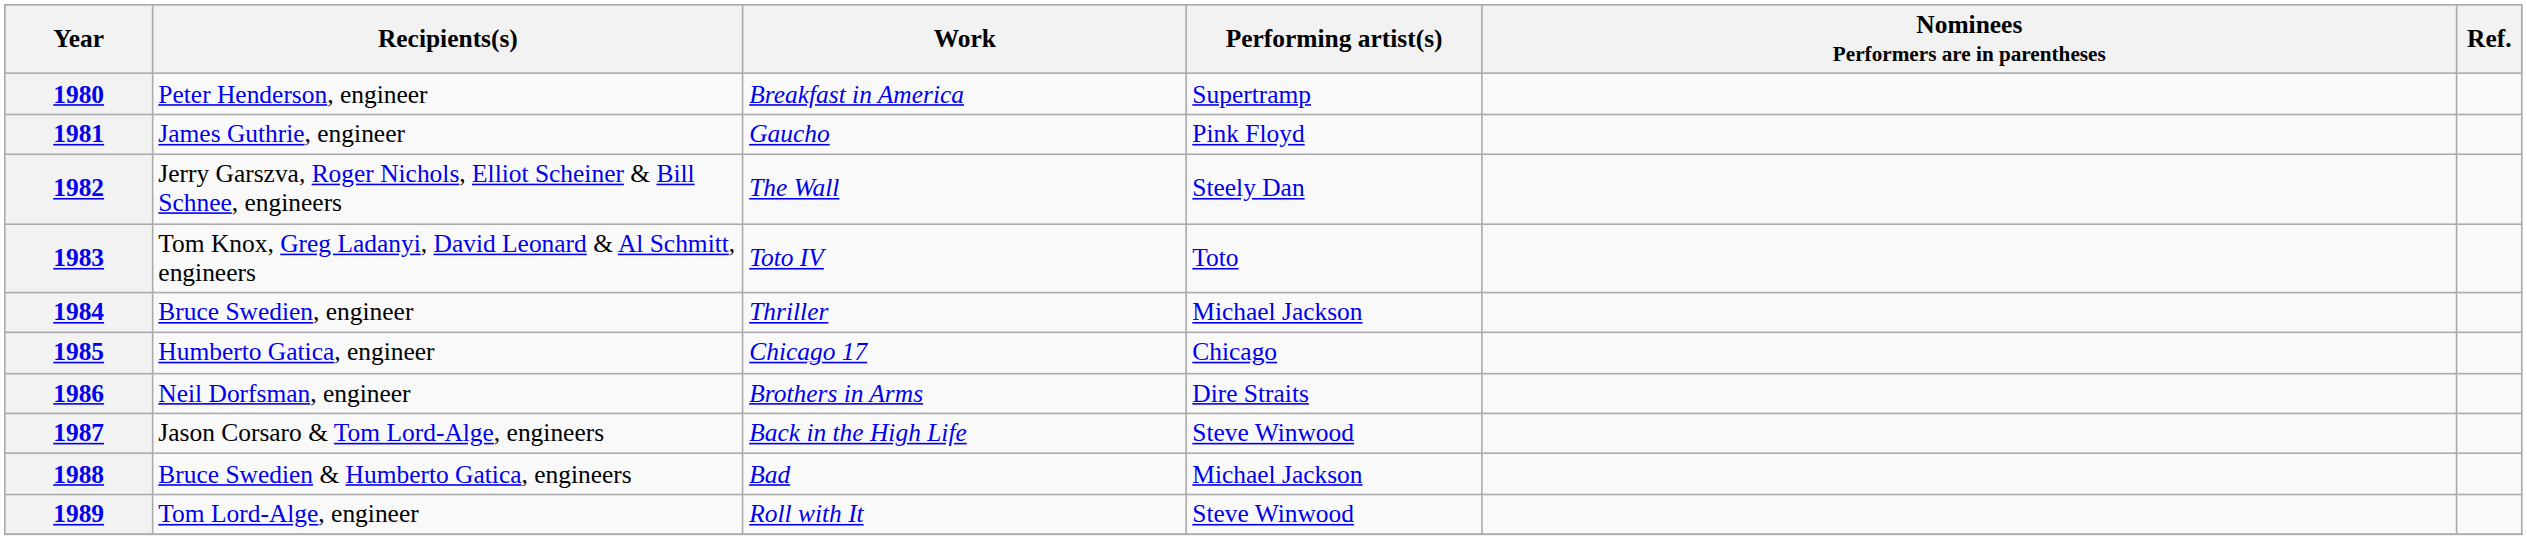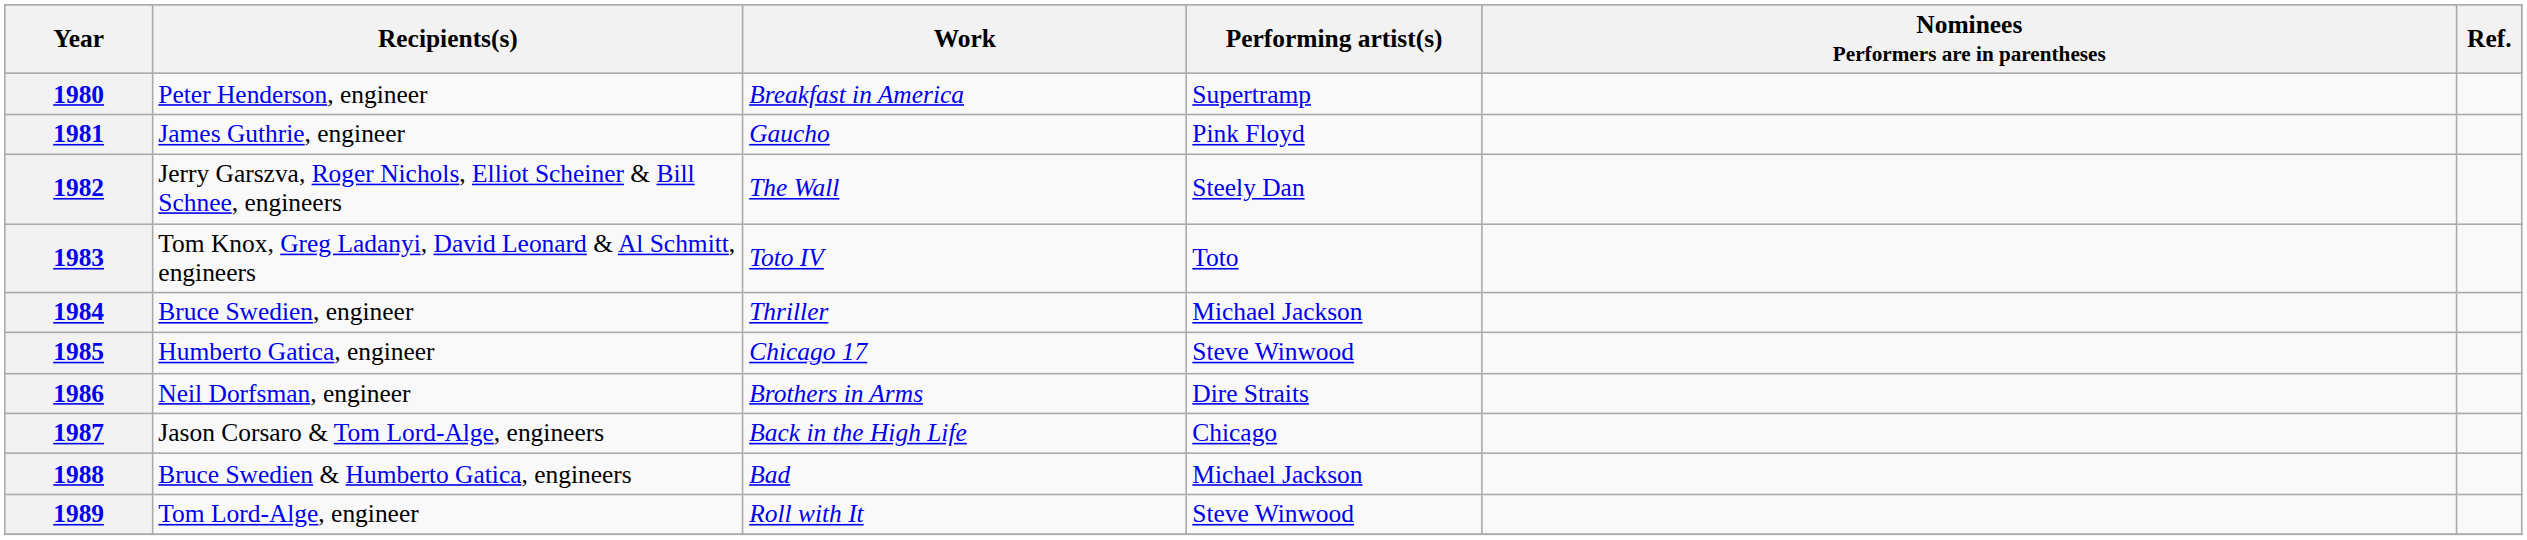1985 | Performing artist(s): Chicago -> Steve Winwood
1987 | Performing artist(s): Steve Winwood -> Chicago
